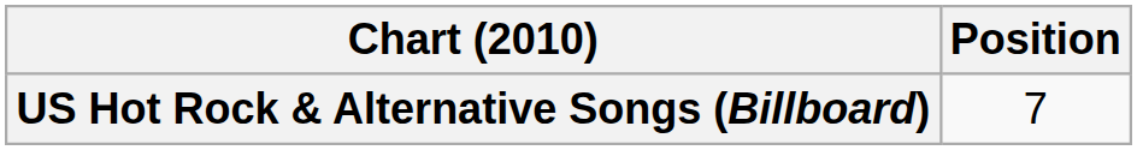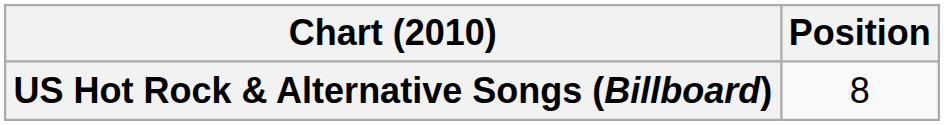US Hot Rock & Alternative Songs (Billboard) | Position: 7 -> 8
